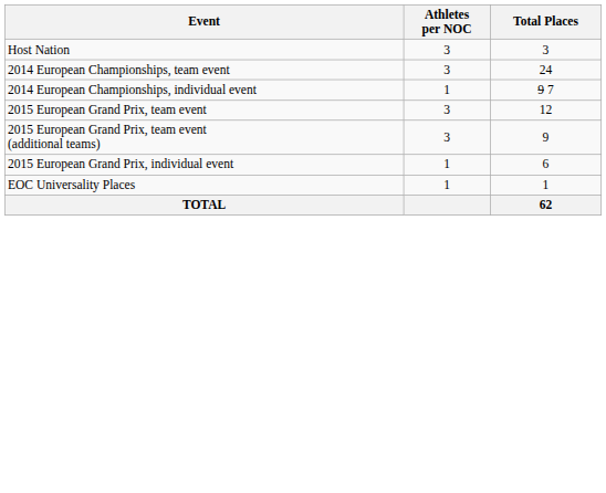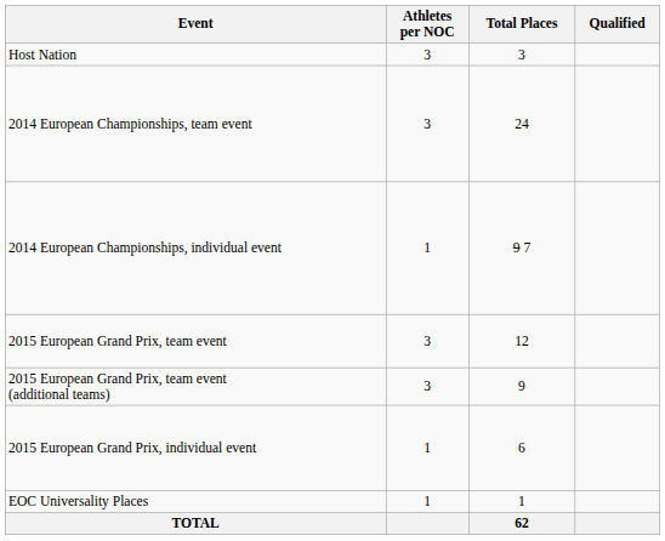+ column: Qualified
